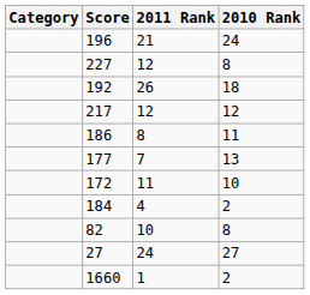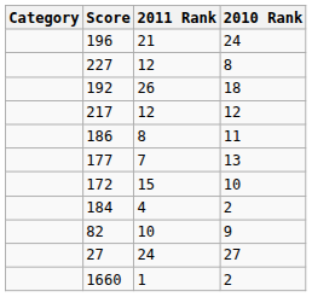172 | 2011 Rank: 11 -> 15
82 | 2010 Rank: 8 -> 9
